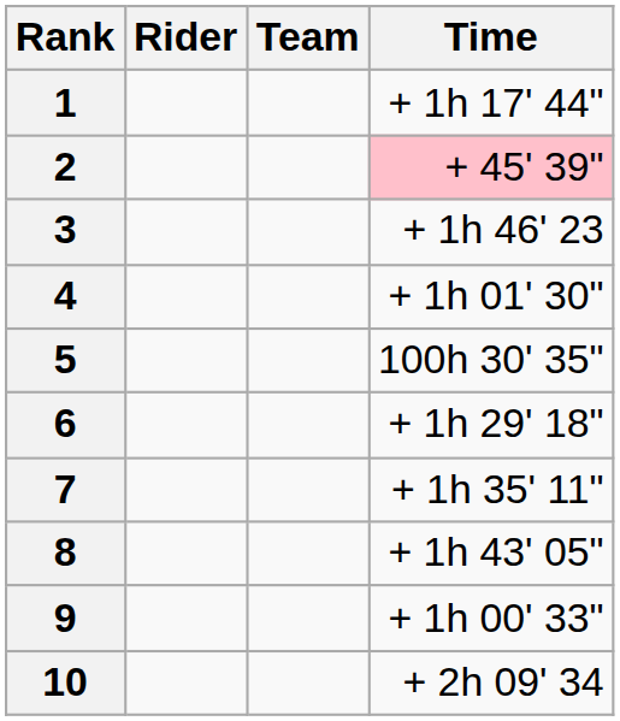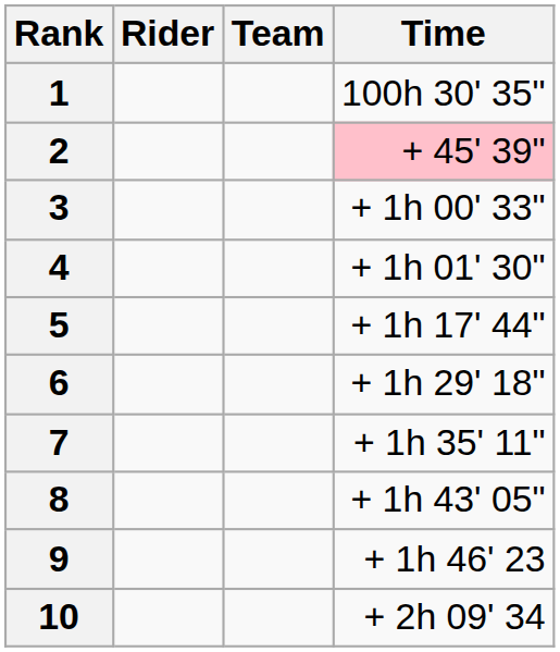1 | Time: + 1h 17' 44" -> 100h 30' 35"
3 | Time: + 1h 46' 23 -> + 1h 00' 33"
5 | Time: 100h 30' 35" -> + 1h 17' 44"
9 | Time: + 1h 00' 33" -> + 1h 46' 23
